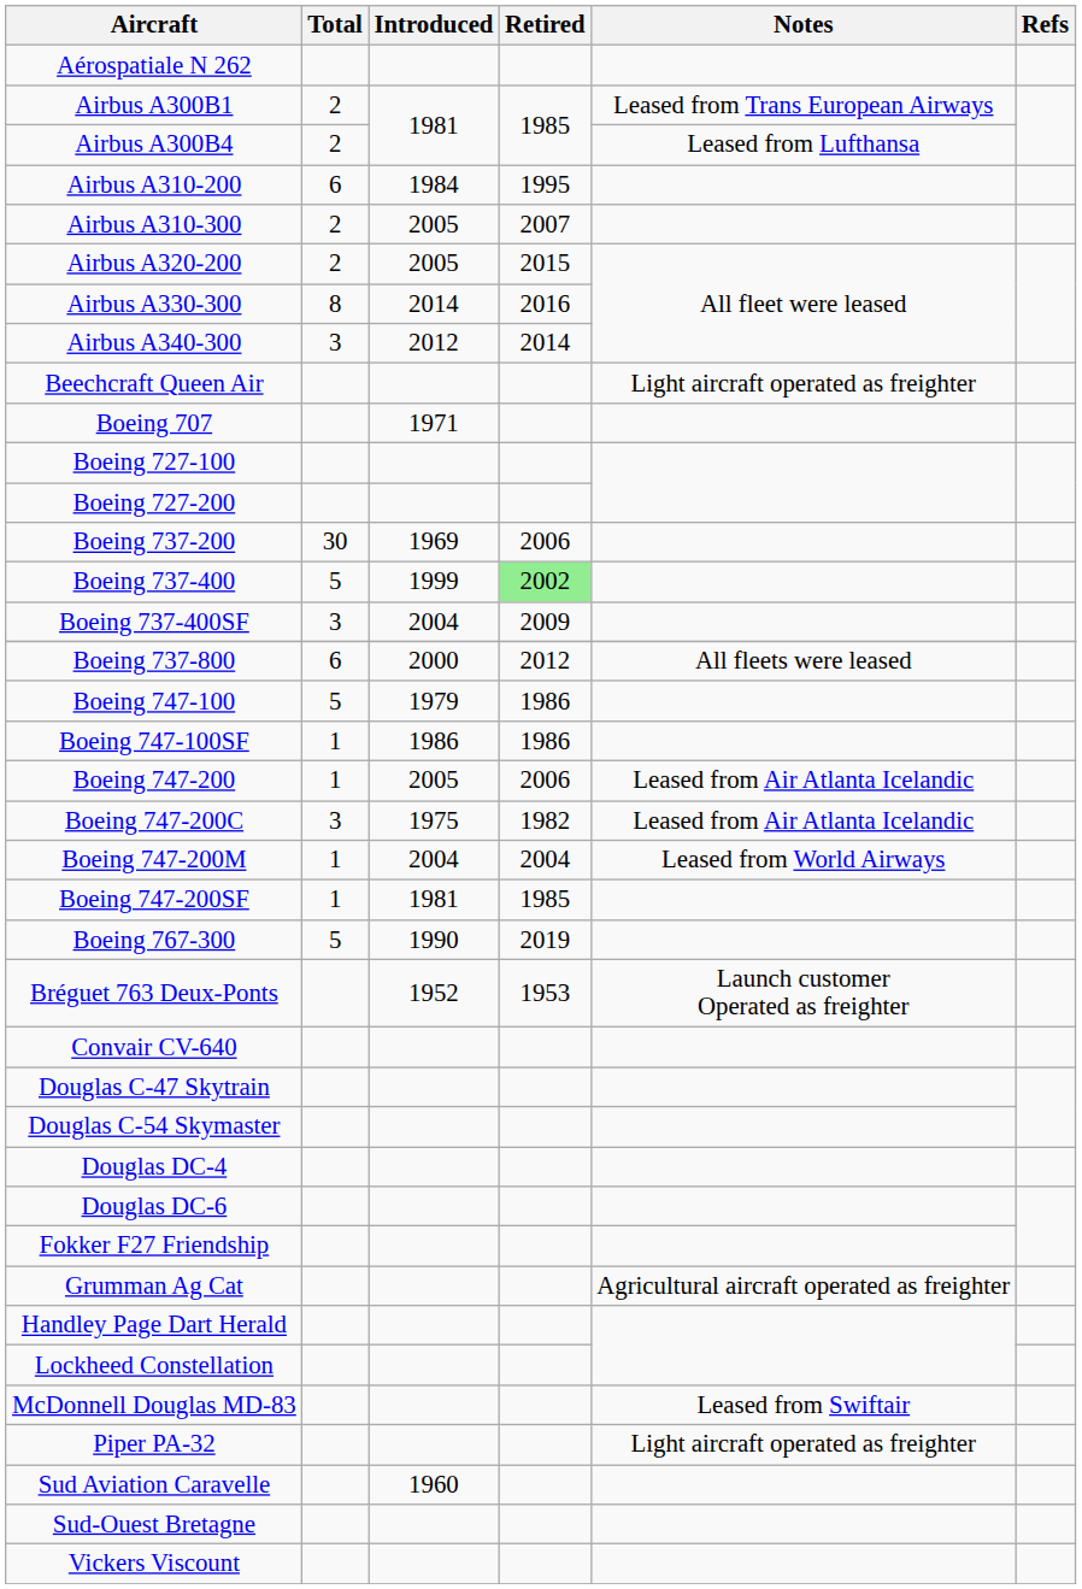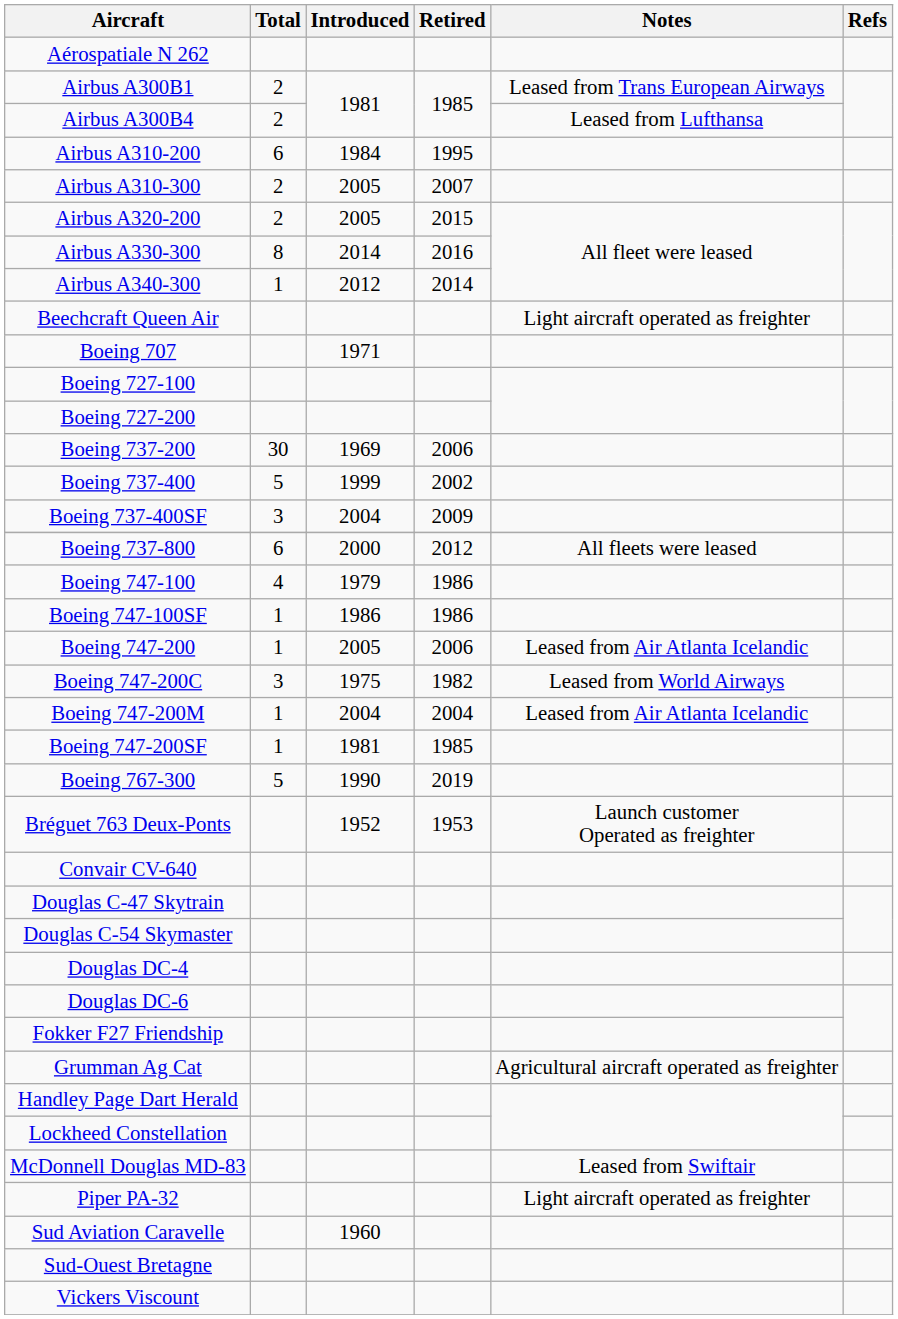Airbus A340-300 | Total: 3 -> 1
Boeing 737-400 | Retired: lightgreen background -> no background
Boeing 747-100 | Total: 5 -> 4
Boeing 747-200C | Notes: Leased from Air Atlanta Icelandic -> Leased from World Airways
Boeing 747-200M | Notes: Leased from World Airways -> Leased from Air Atlanta Icelandic
